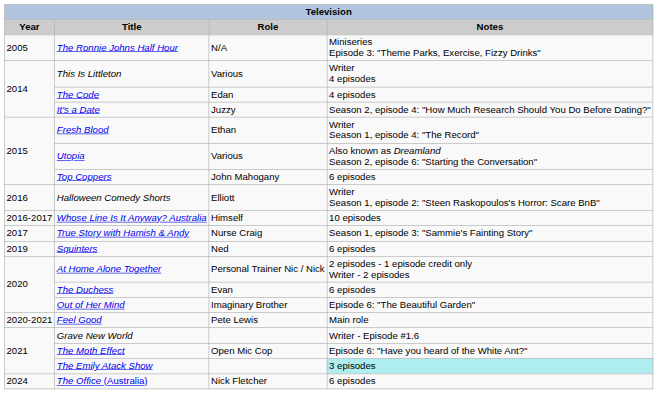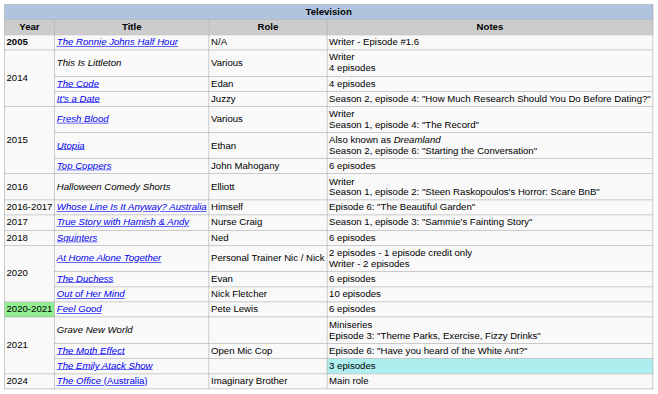The Ronnie Johns Half Hour | Year: normal -> bold
The Ronnie Johns Half Hour | Notes: Miniseries Episode 3: "Theme Parks, Exercise, Fizzy Drinks" -> Writer - Episode #1.6
Fresh Blood | Role: Ethan -> Various
Utopia | Role: Various -> Ethan
Whose Line Is It Anyway? Australia | Notes: 10 episodes -> Episode 6: "The Beautiful Garden"
Squinters | Year: 2019 -> 2018
Out of Her Mind | Role: Imaginary Brother -> Nick Fletcher
Out of Her Mind | Notes: Episode 6: "The Beautiful Garden" -> 10 episodes
Feel Good | Year: no background -> lightgreen background
Feel Good | Notes: Main role -> 6 episodes
Grave New World | Notes: Writer - Episode #1.6 -> Miniseries Episode 3: "Theme Parks, Exercise, Fizzy Drinks"
The Office (Australia) | Role: Nick Fletcher -> Imaginary Brother
The Office (Australia) | Notes: 6 episodes -> Main role
